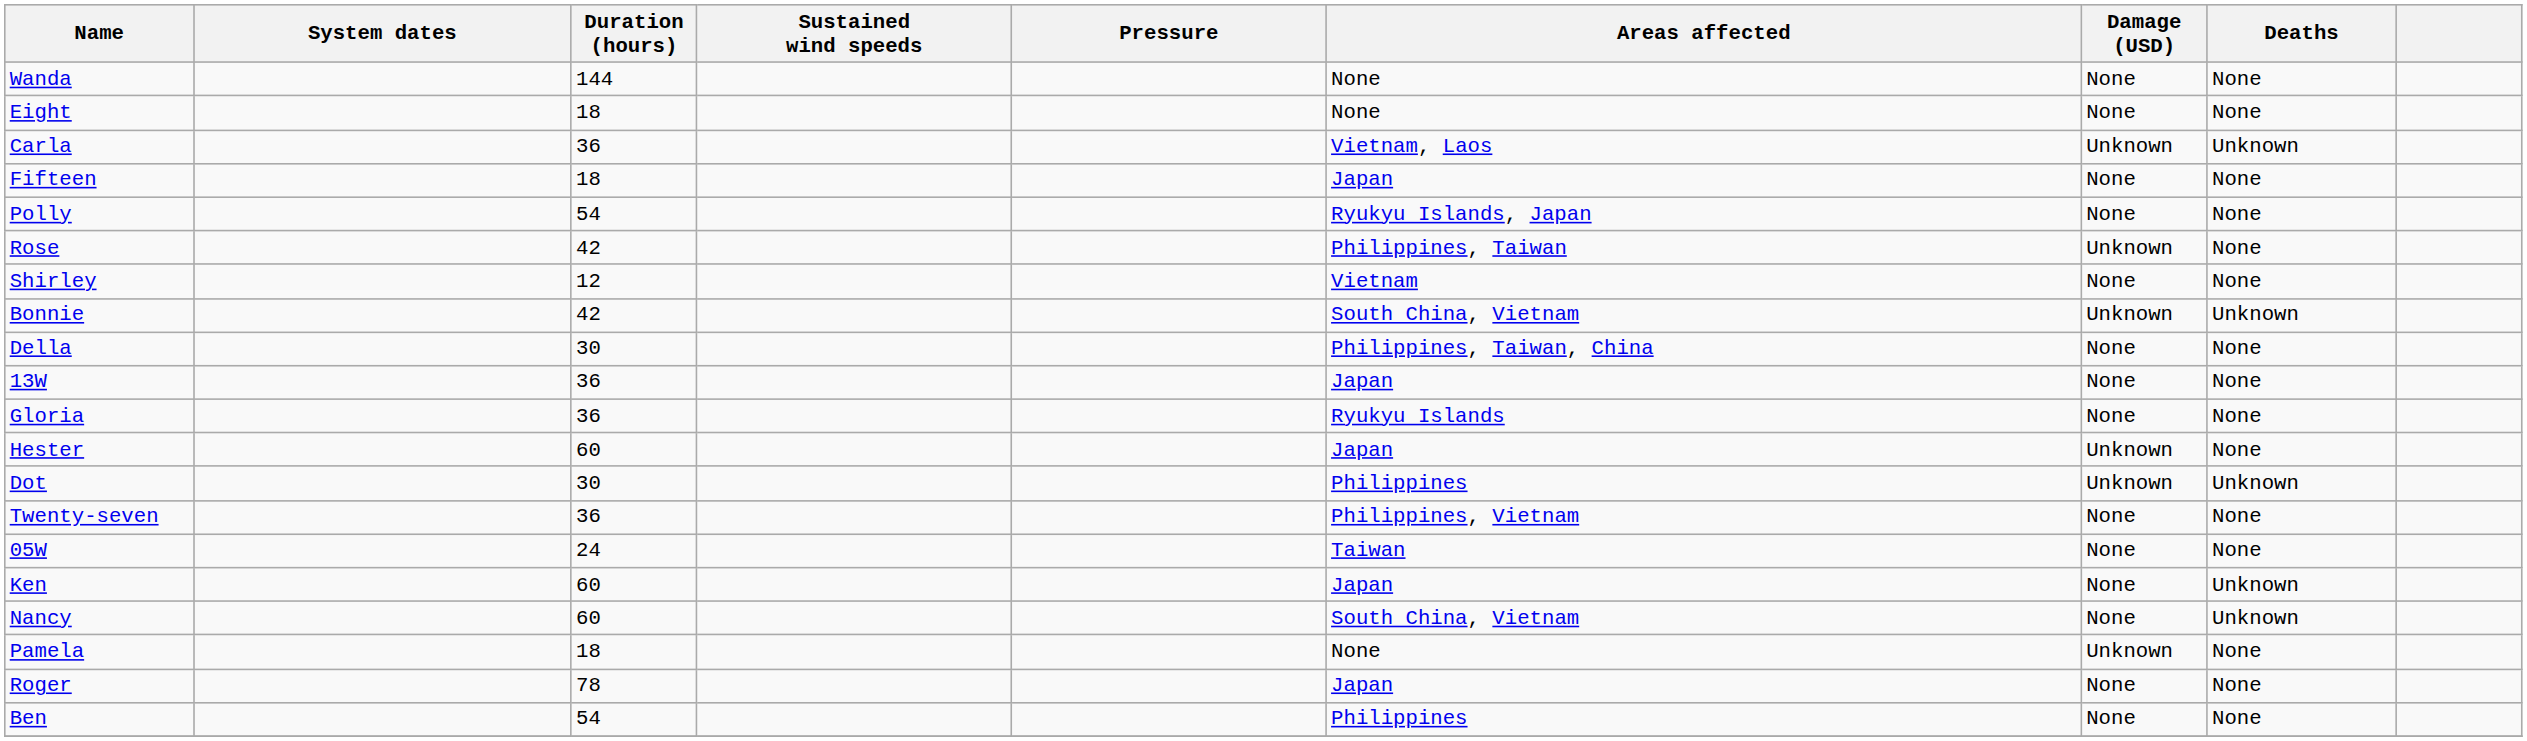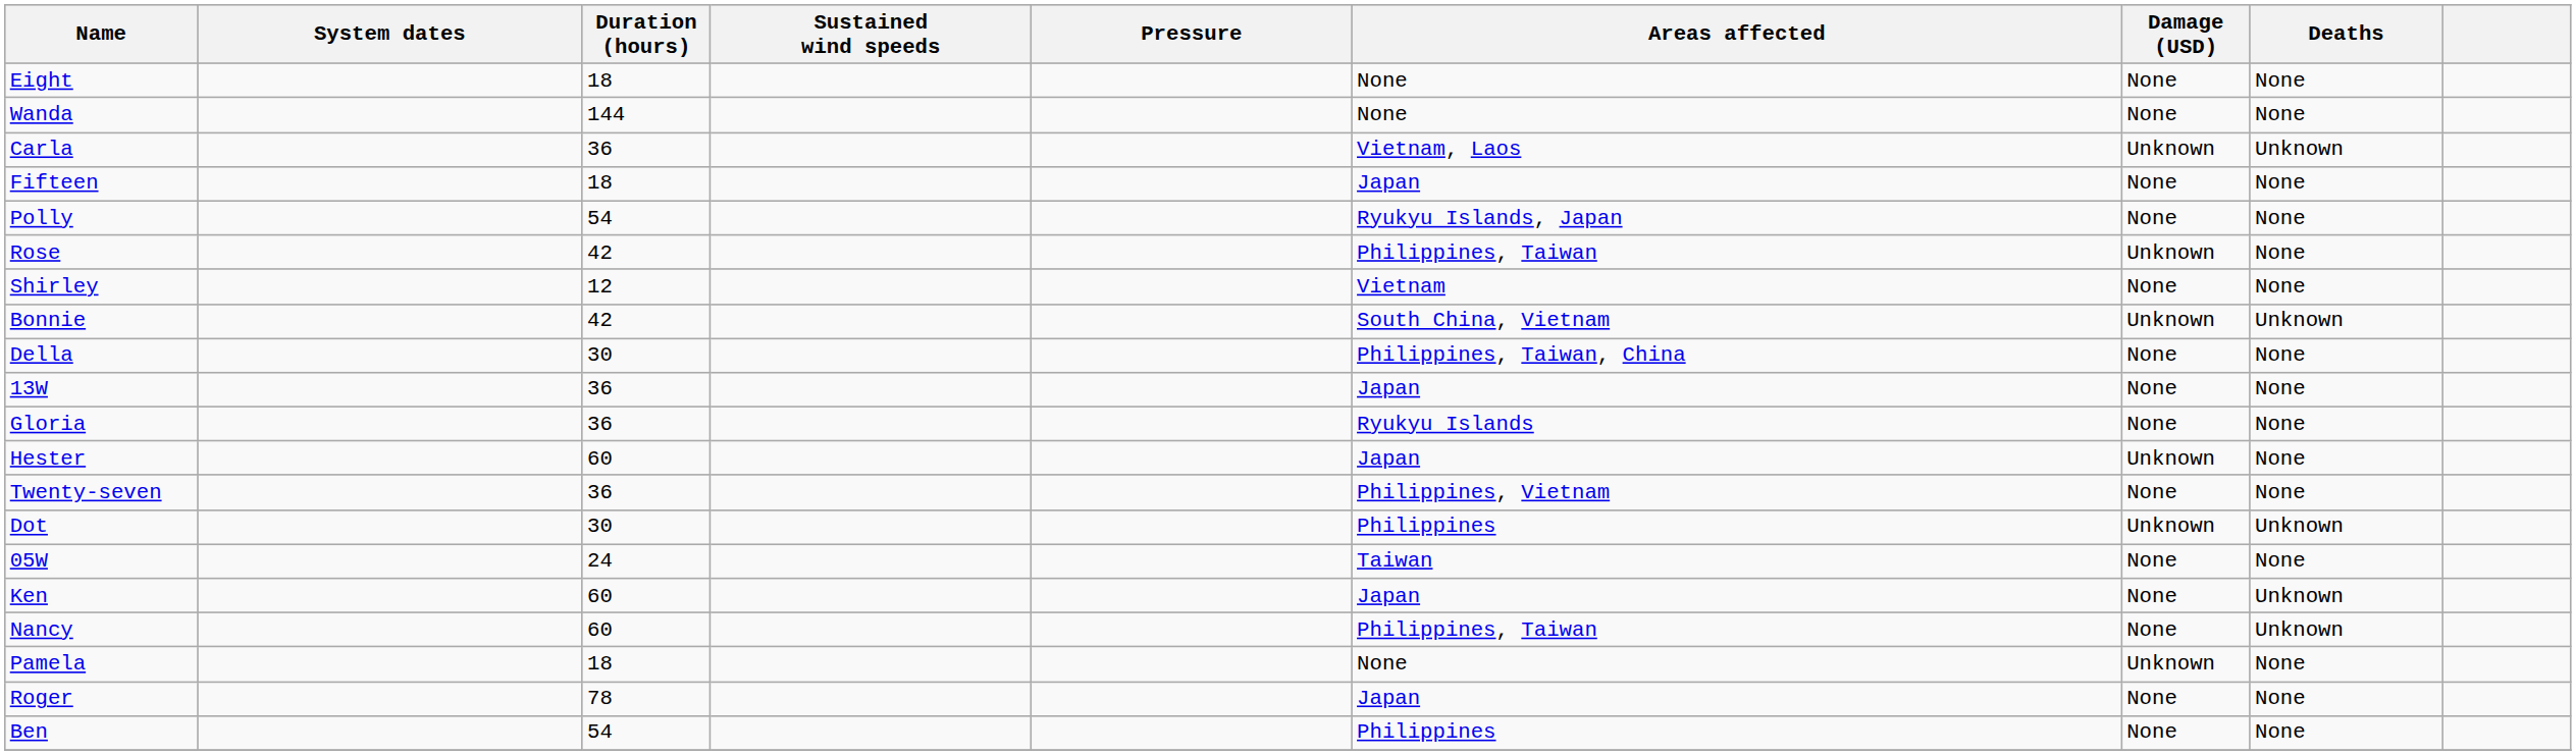rows swapped: Wanda <-> Eight
rows swapped: Twenty-seven <-> Dot
Nancy | Areas affected: South China, Vietnam -> Philippines, Taiwan
